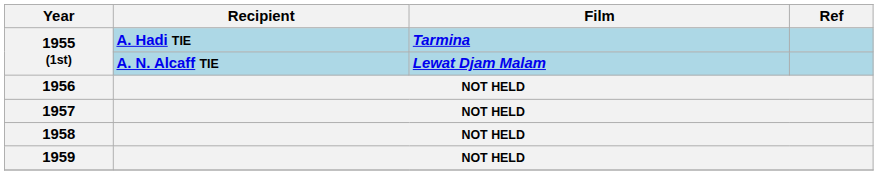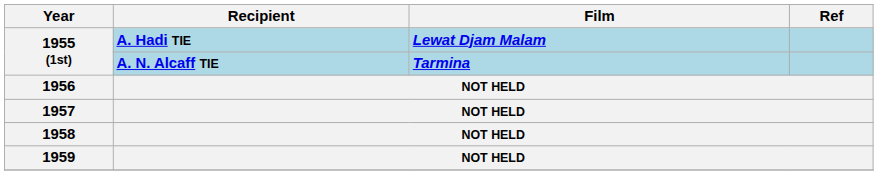A. Hadi TIE | Film: Tarmina -> Lewat Djam Malam
A. N. Alcaff TIE | Film: Lewat Djam Malam -> Tarmina
